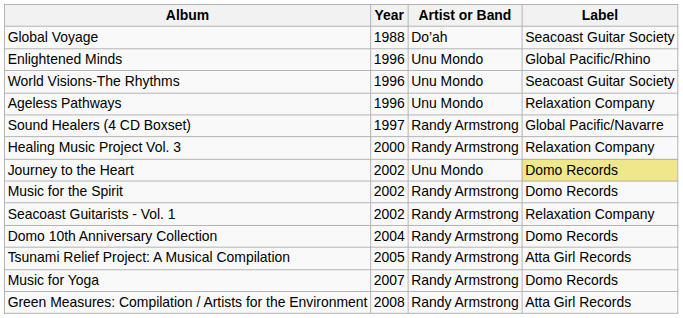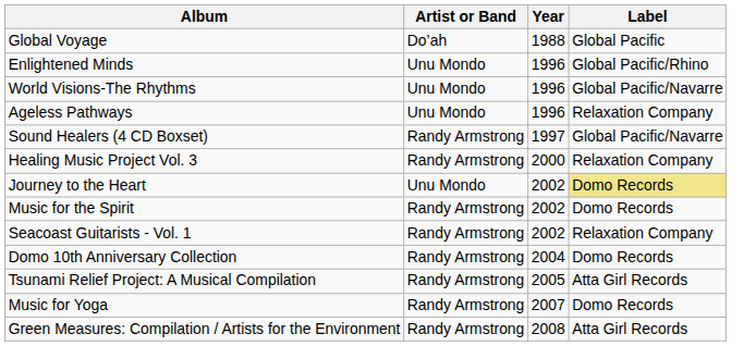columns swapped: Artist or Band <-> Year
Global Voyage | Label: Seacoast Guitar Society -> Global Pacific
World Visions-The Rhythms | Label: Seacoast Guitar Society -> Global Pacific/Navarre
